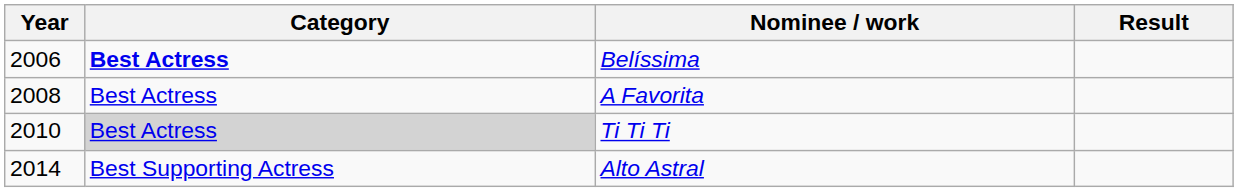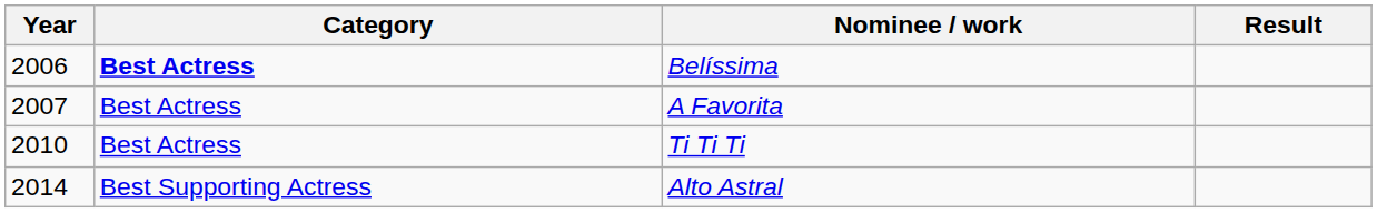A Favorita | Year: 2008 -> 2007
Ti Ti Ti | Category: lightgrey background -> no background
